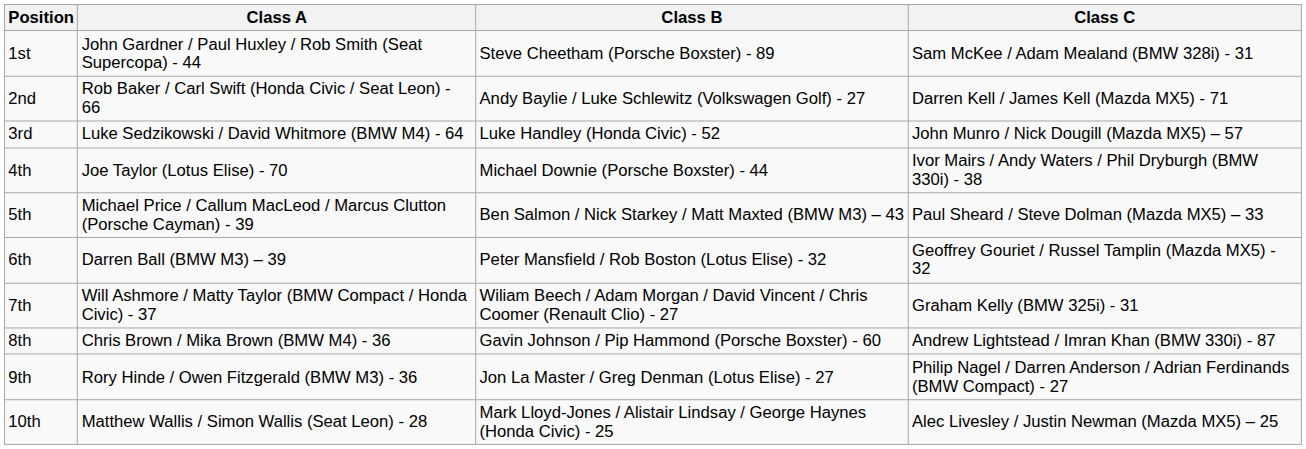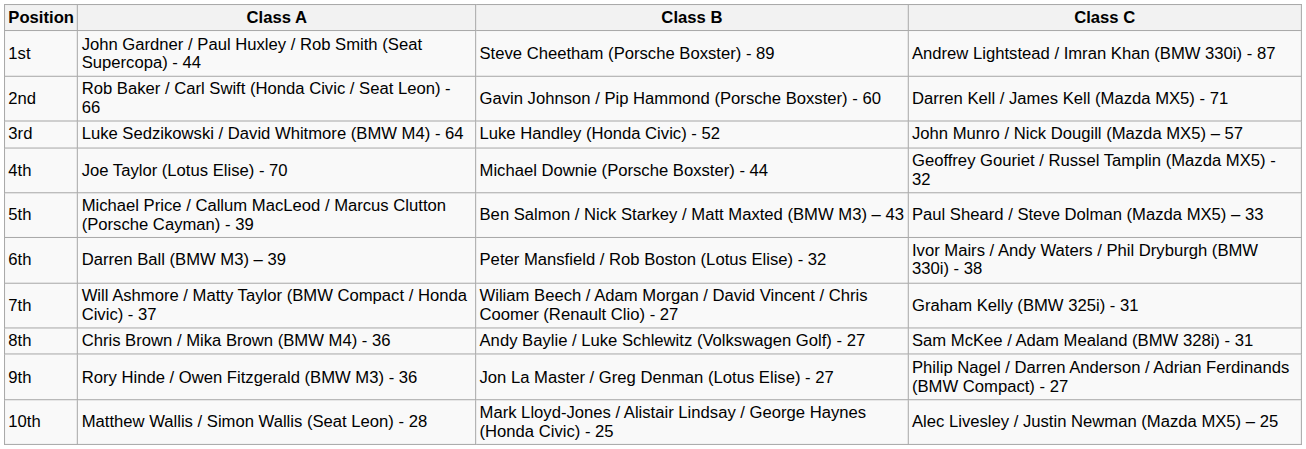1st | Class C: Sam McKee / Adam Mealand (BMW 328i) - 31 -> Andrew Lightstead / Imran Khan (BMW 330i) - 87
2nd | Class B: Andy Baylie / Luke Schlewitz (Volkswagen Golf) - 27 -> Gavin Johnson / Pip Hammond (Porsche Boxster) - 60
4th | Class C: Ivor Mairs / Andy Waters / Phil Dryburgh (BMW 330i) - 38 -> Geoffrey Gouriet / Russel Tamplin (Mazda MX5) - 32
6th | Class C: Geoffrey Gouriet / Russel Tamplin (Mazda MX5) - 32 -> Ivor Mairs / Andy Waters / Phil Dryburgh (BMW 330i) - 38
8th | Class B: Gavin Johnson / Pip Hammond (Porsche Boxster) - 60 -> Andy Baylie / Luke Schlewitz (Volkswagen Golf) - 27
8th | Class C: Andrew Lightstead / Imran Khan (BMW 330i) - 87 -> Sam McKee / Adam Mealand (BMW 328i) - 31
